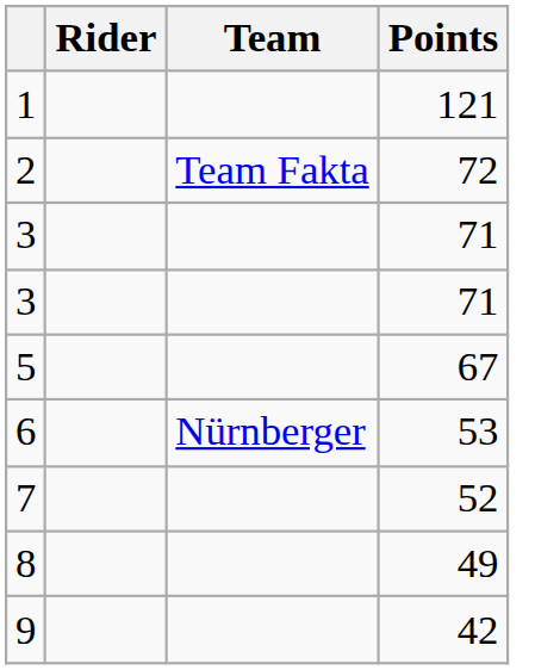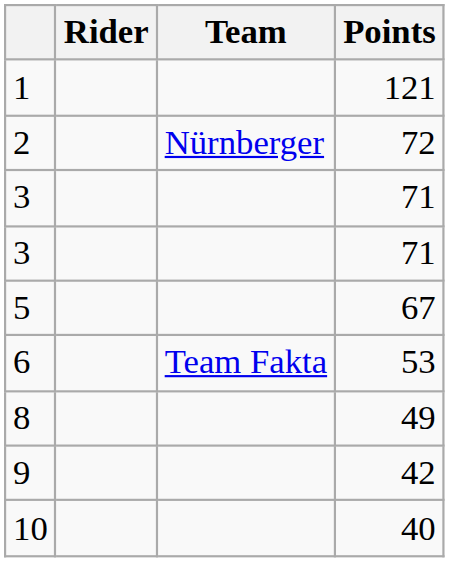2 | Team: Team Fakta -> Nürnberger
6 | Team: Nürnberger -> Team Fakta
- row: 7 | 52
+ row: 10 | 40
